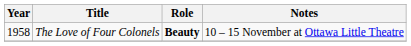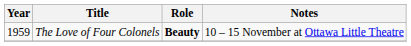The Love of Four Colonels | Year: 1958 -> 1959
